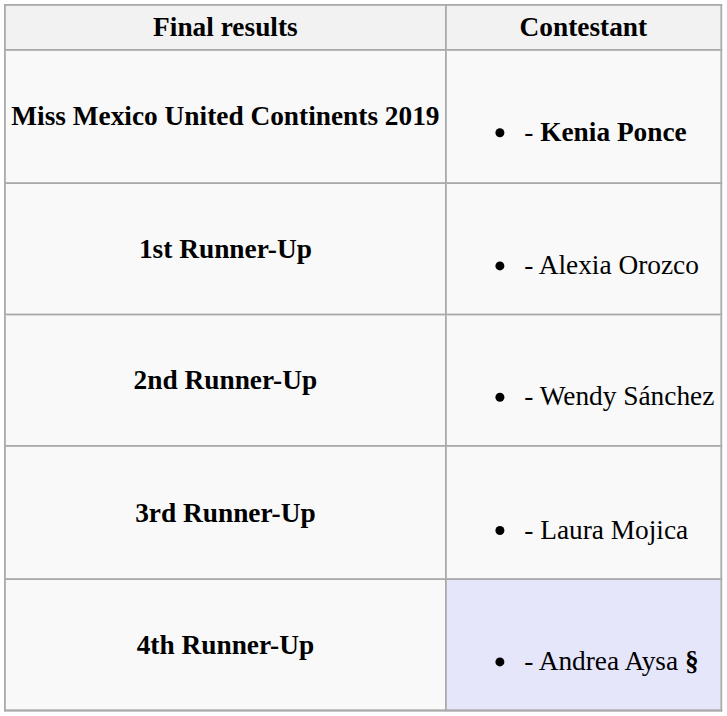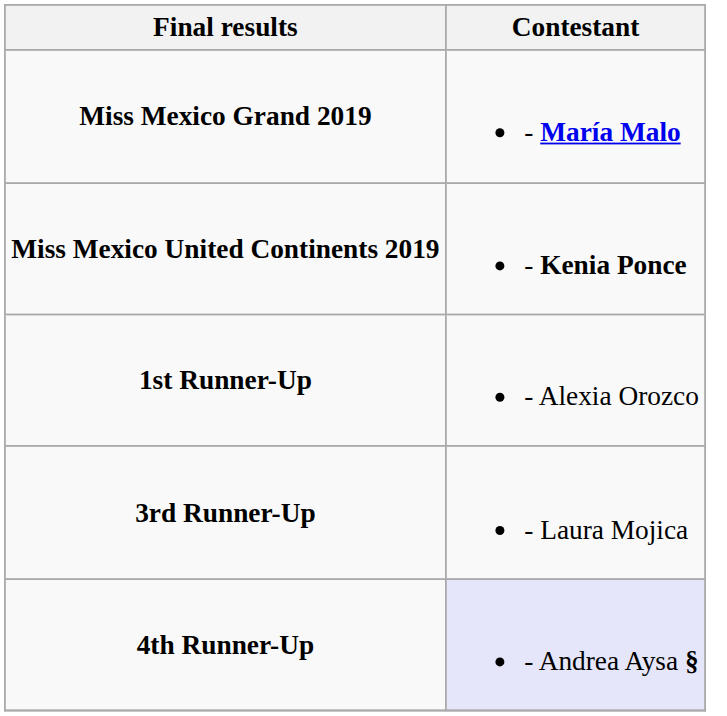+ row: Miss Mexico Grand 2019 | - María Malo
- row: 2nd Runner-Up | - Wendy Sánchez
